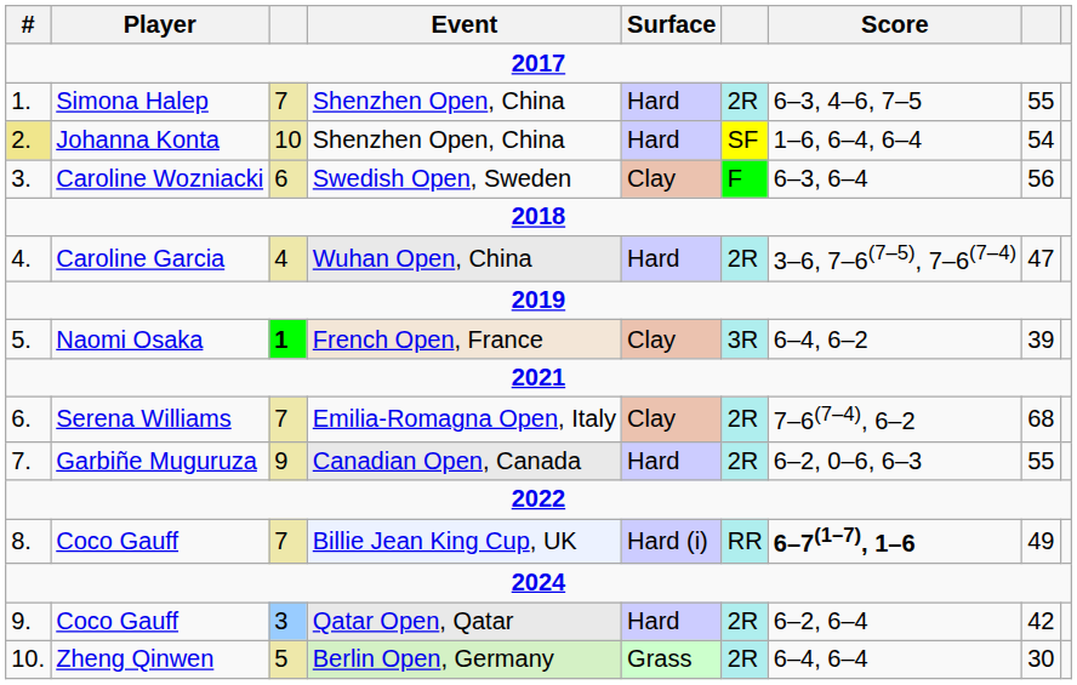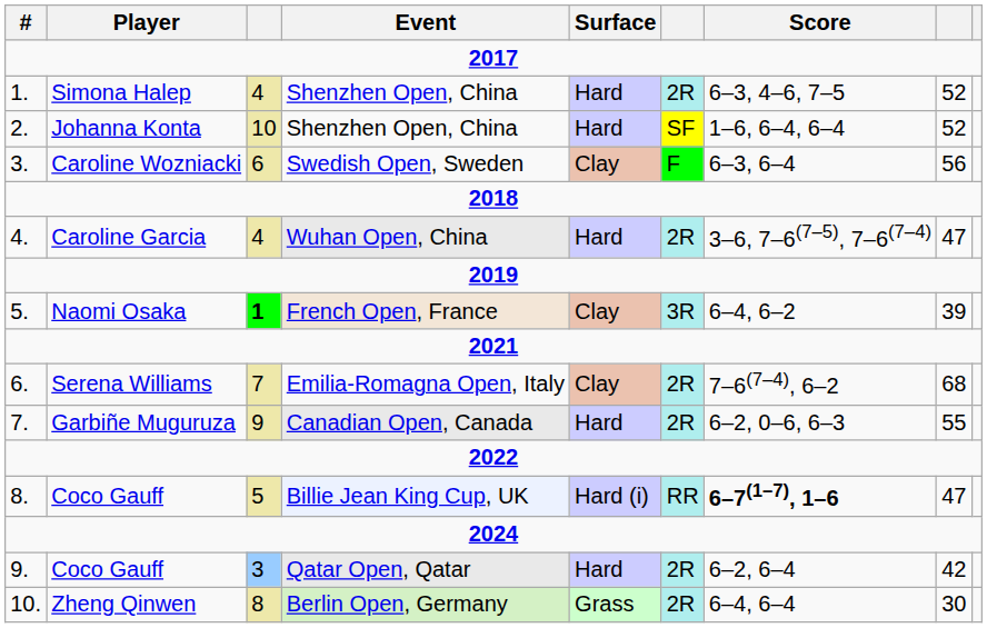Simona Halep | column 3: 7 -> 4
Simona Halep | column 8: 55 -> 52
Johanna Konta | #: khaki background -> no background
Johanna Konta | column 8: 54 -> 52
Coco Gauff / Billie Jean King Cup, UK | column 3: 7 -> 5
Coco Gauff / Billie Jean King Cup, UK | column 8: 49 -> 47
Zheng Qinwen | column 3: 5 -> 8
